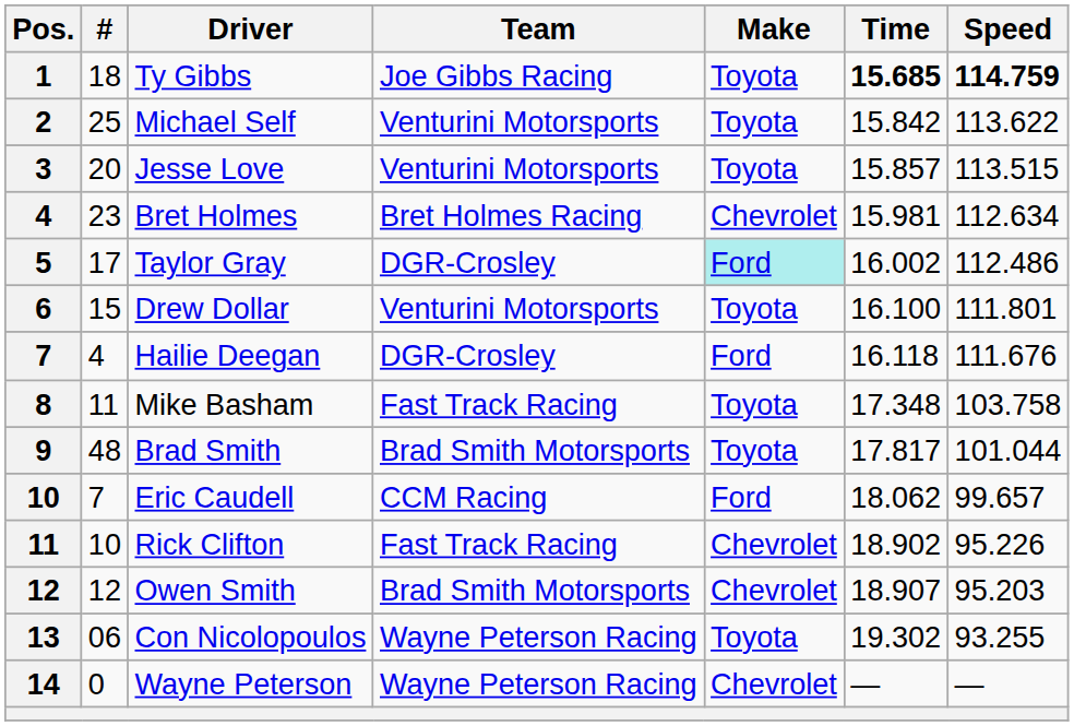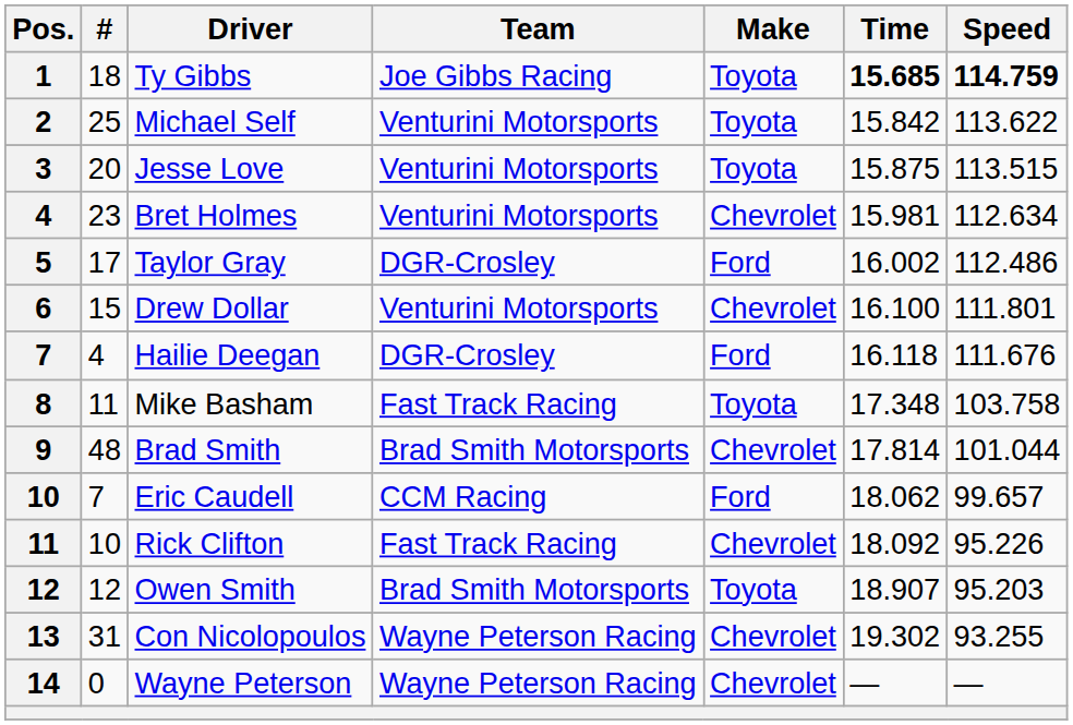Jesse Love | Time: 15.857 -> 15.875
Bret Holmes | Team: Bret Holmes Racing -> Venturini Motorsports
Taylor Gray | Make: paleturquoise background -> no background
Drew Dollar | Make: Toyota -> Chevrolet
Brad Smith | Make: Toyota -> Chevrolet
Brad Smith | Time: 17.817 -> 17.814
Rick Clifton | Time: 18.902 -> 18.092
Owen Smith | Make: Chevrolet -> Toyota
Con Nicolopoulos | #: 06 -> 31
Con Nicolopoulos | Make: Toyota -> Chevrolet
